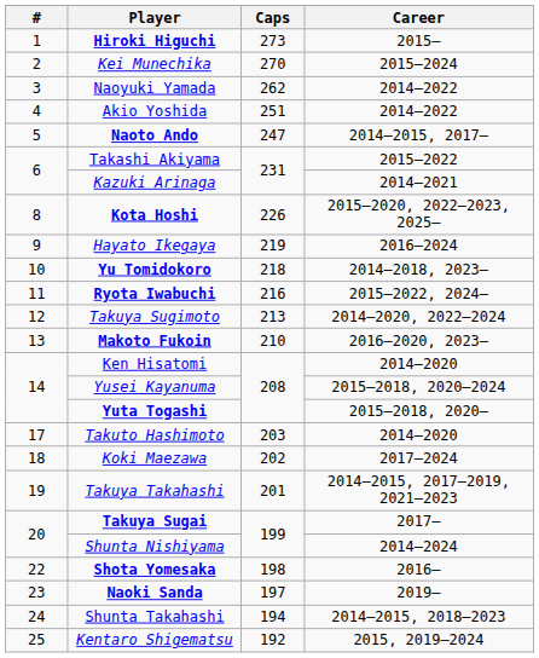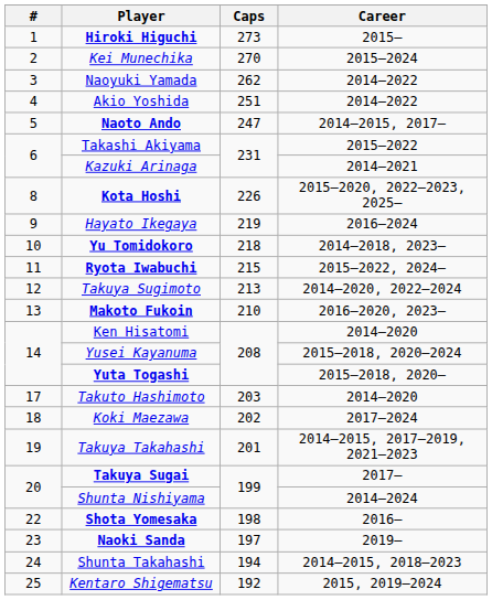Ryota Iwabuchi | Caps: 216 -> 215
